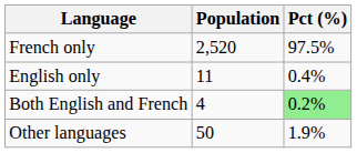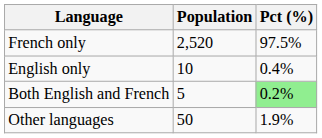English only | Population: 11 -> 10
Both English and French | Population: 4 -> 5
